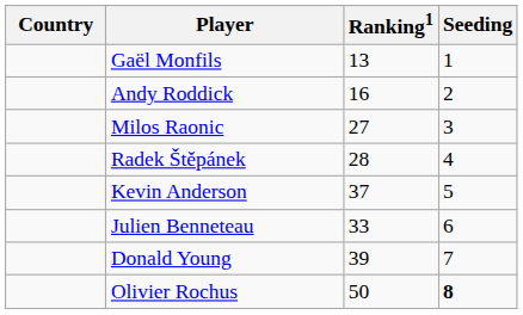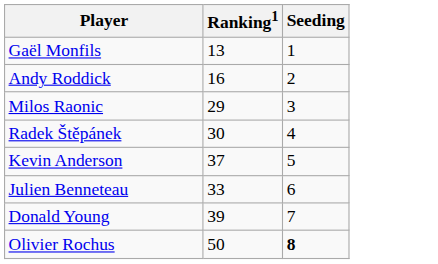- column: Country
Milos Raonic | Ranking1: 27 -> 29
Radek Štěpánek | Ranking1: 28 -> 30
